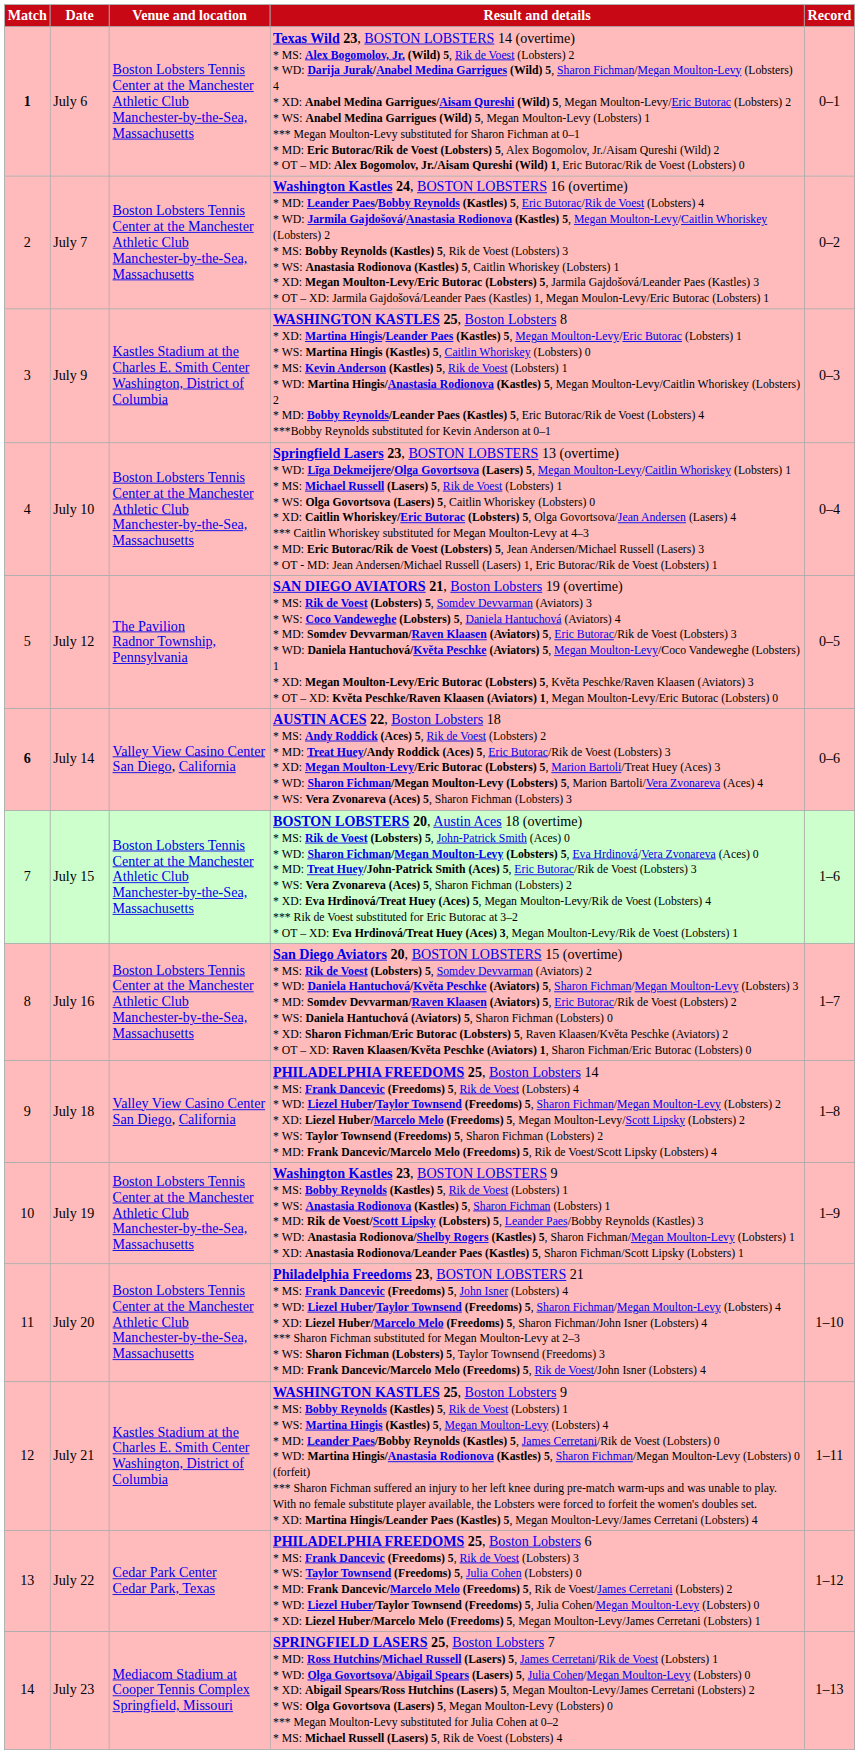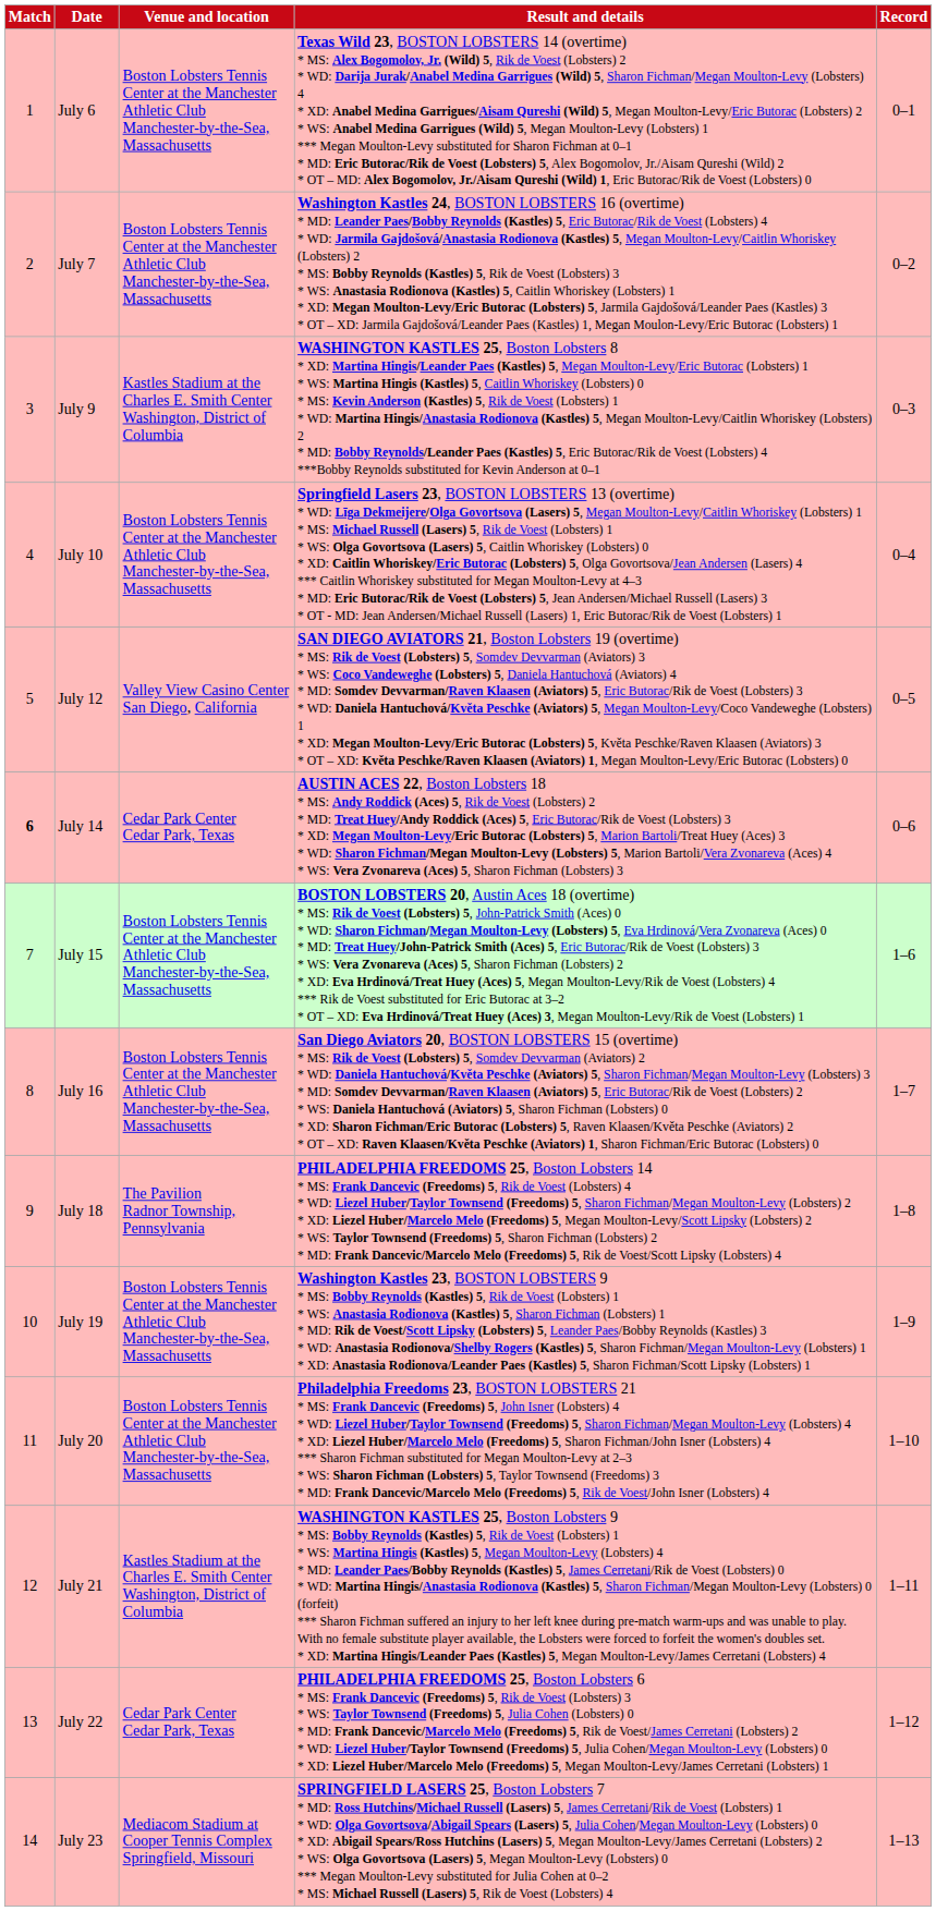July 6 | Match: bold -> normal
July 12 | Venue and location: The Pavilion Radnor Township, Pennsylvania -> Valley View Casino Center San Diego, California
July 14 | Venue and location: Valley View Casino Center San Diego, California -> Cedar Park Center Cedar Park, Texas
July 18 | Venue and location: Valley View Casino Center San Diego, California -> The Pavilion Radnor Township, Pennsylvania
